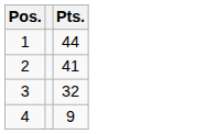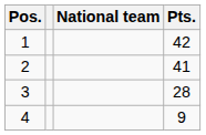+ column: National team
1 | Pts.: 44 -> 42
3 | Pts.: 32 -> 28
